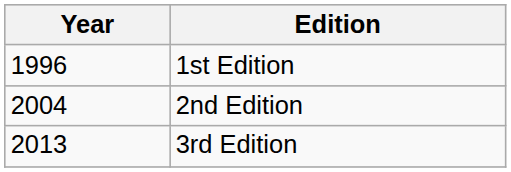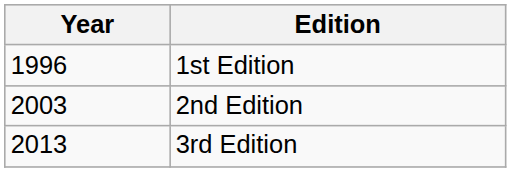2nd Edition | Year: 2004 -> 2003
